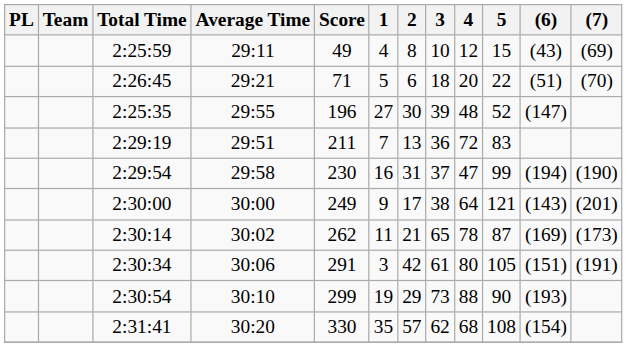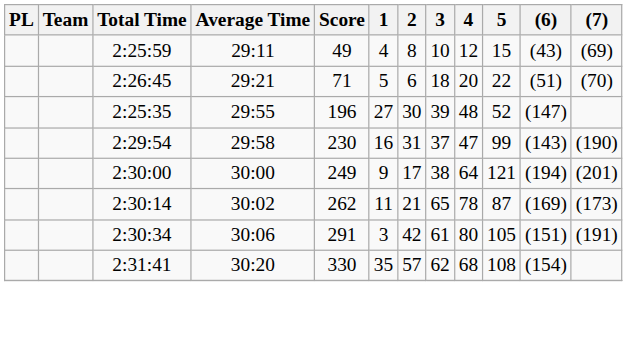- row: 2:29:19 | 29:51 | 211 | 7 | 13 | 36 | 72 | 83
2:29:54 | (6): (194) -> (143)
2:30:00 | (6): (143) -> (194)
- row: 2:30:54 | 30:10 | 299 | 19 | 29 | 73 | 88 | 90 | (193)
